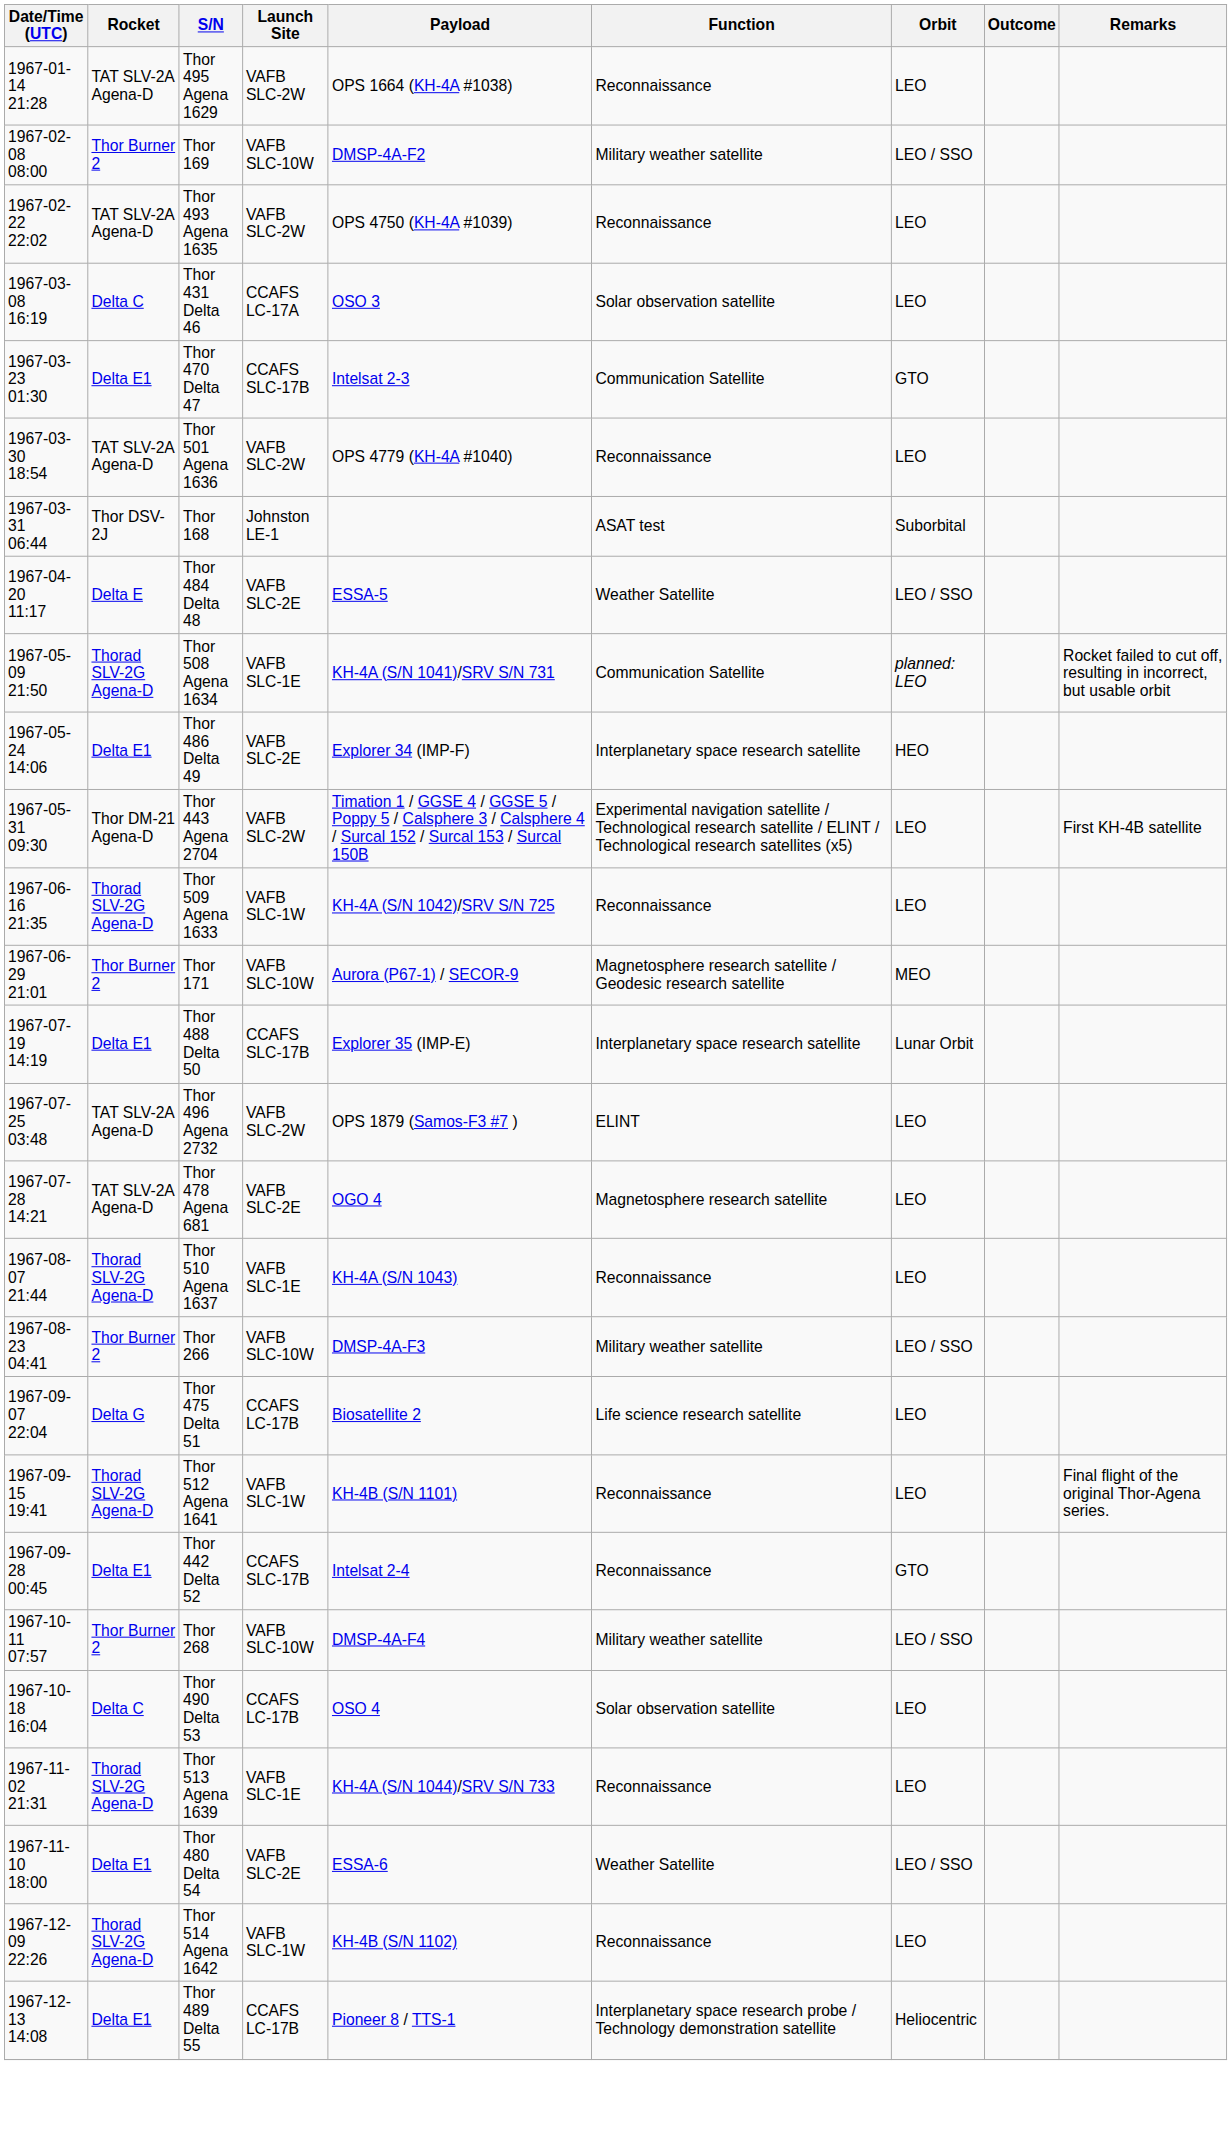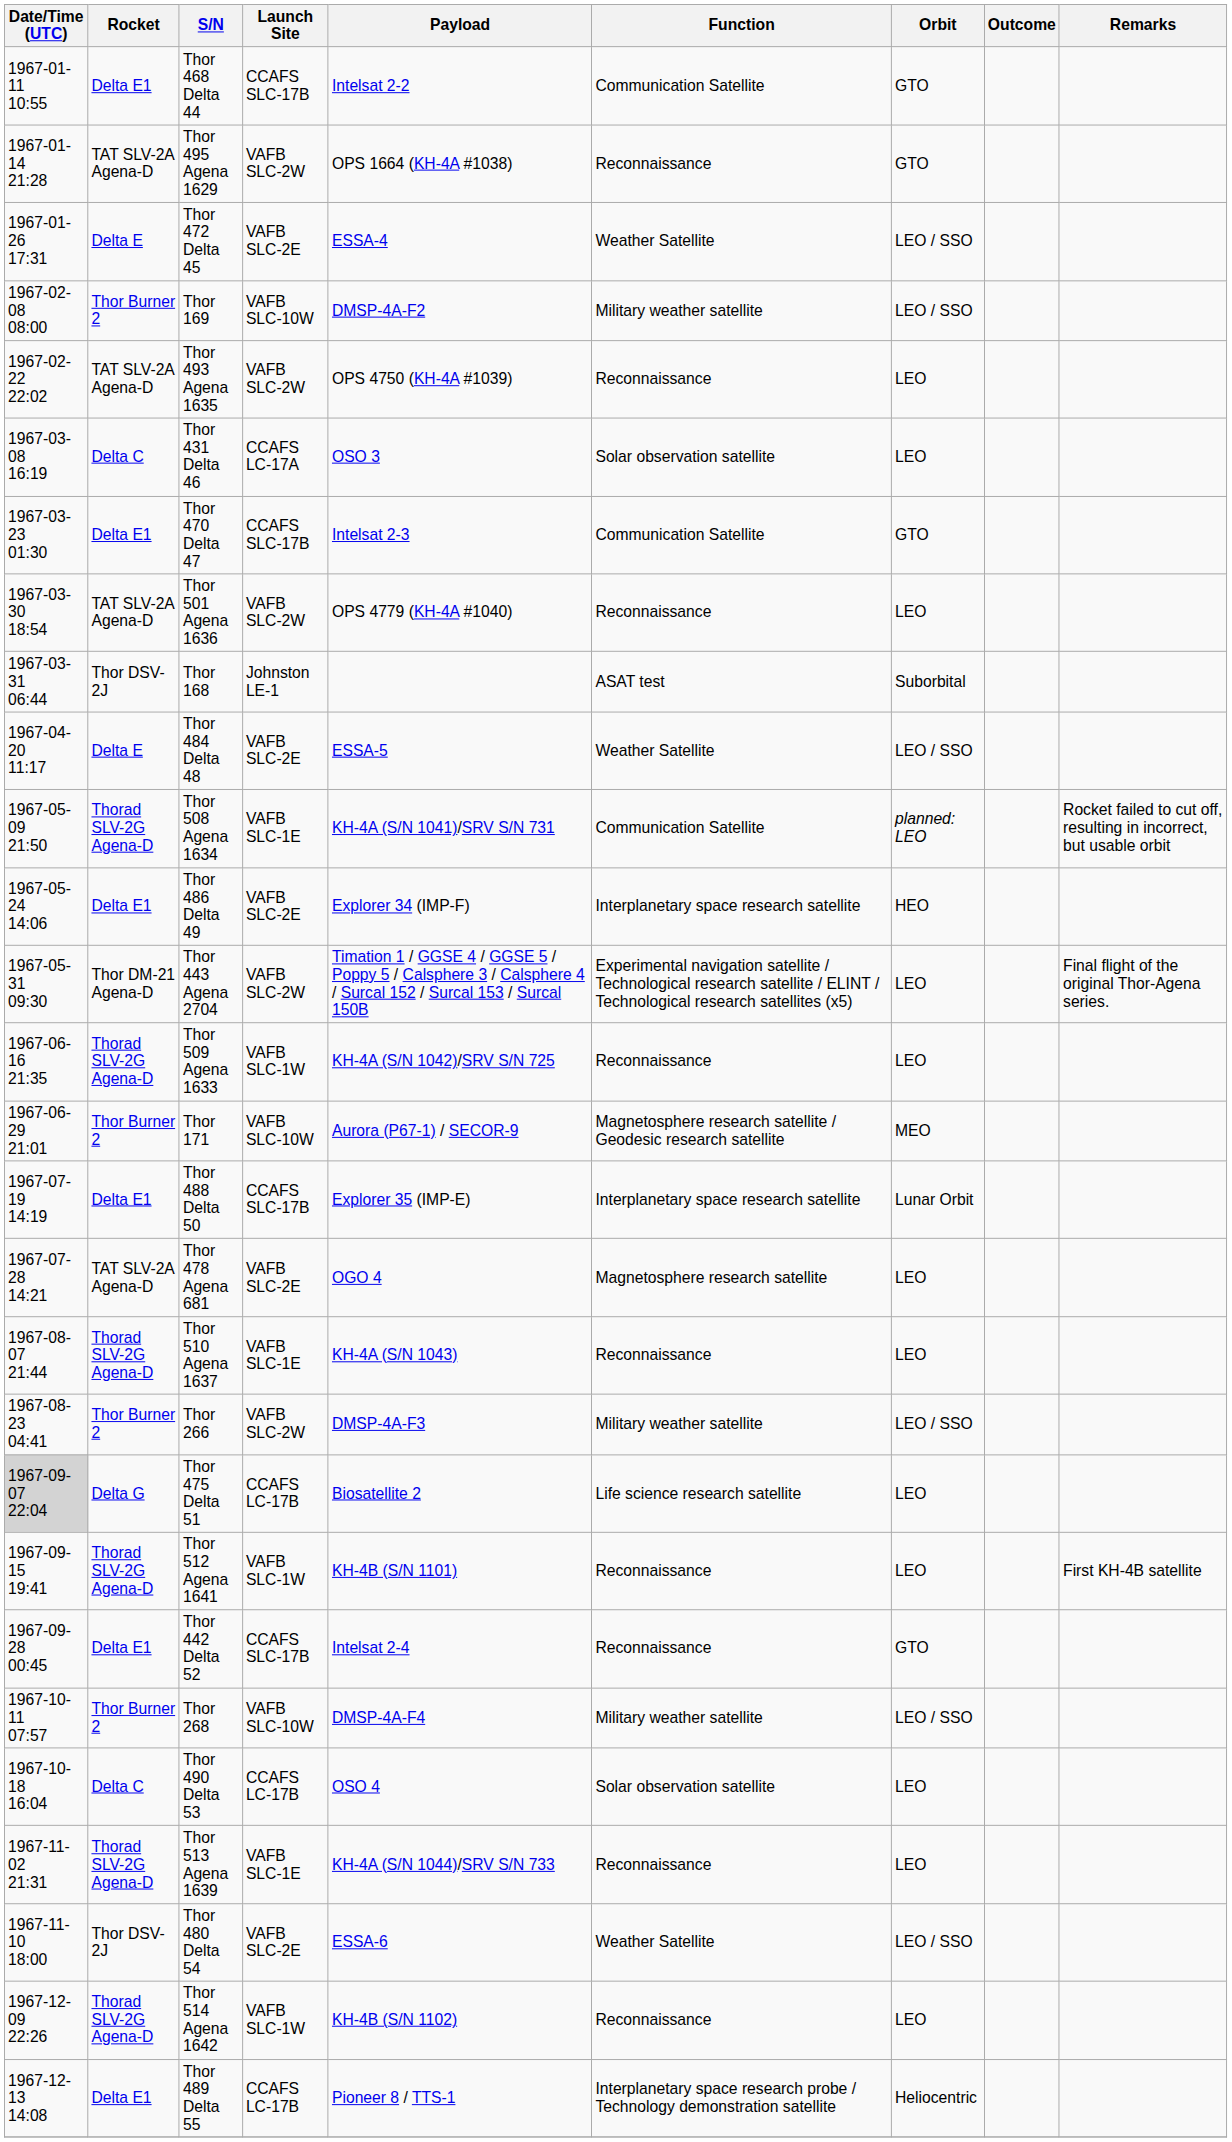+ row: 1967-01-11 10:55 | Delta E1 | Thor 468 Delta 44 | CCAFS SLC-17B | Intelsat 2-2 | Communication Satellite | GTO
Thor 495 Agena 1629 | Orbit: LEO -> GTO
+ row: 1967-01-26 17:31 | Delta E | Thor 472 Delta 45 | VAFB SLC-2E | ESSA-4 | Weather Satellite | LEO / SSO
Thor 443 Agena 2704 | Remarks: First KH-4B satellite -> Final flight of the original Thor-Agena series.
- row: 1967-07-25 03:48 | TAT SLV-2A Agena-D | Thor 496 Agena 2732 | VAFB SLC-2W | OPS 1879 (Samos-F3 #7 ) | ELINT | LEO
Thor 266 | Launch Site: VAFB SLC-10W -> VAFB SLC-2W
Thor 475 Delta 51 | Date/Time (UTC): no background -> lightgrey background
Thor 512 Agena 1641 | Remarks: Final flight of the original Thor-Agena series. -> First KH-4B satellite
Thor 480 Delta 54 | Rocket: Delta E1 -> Thor DSV-2J
